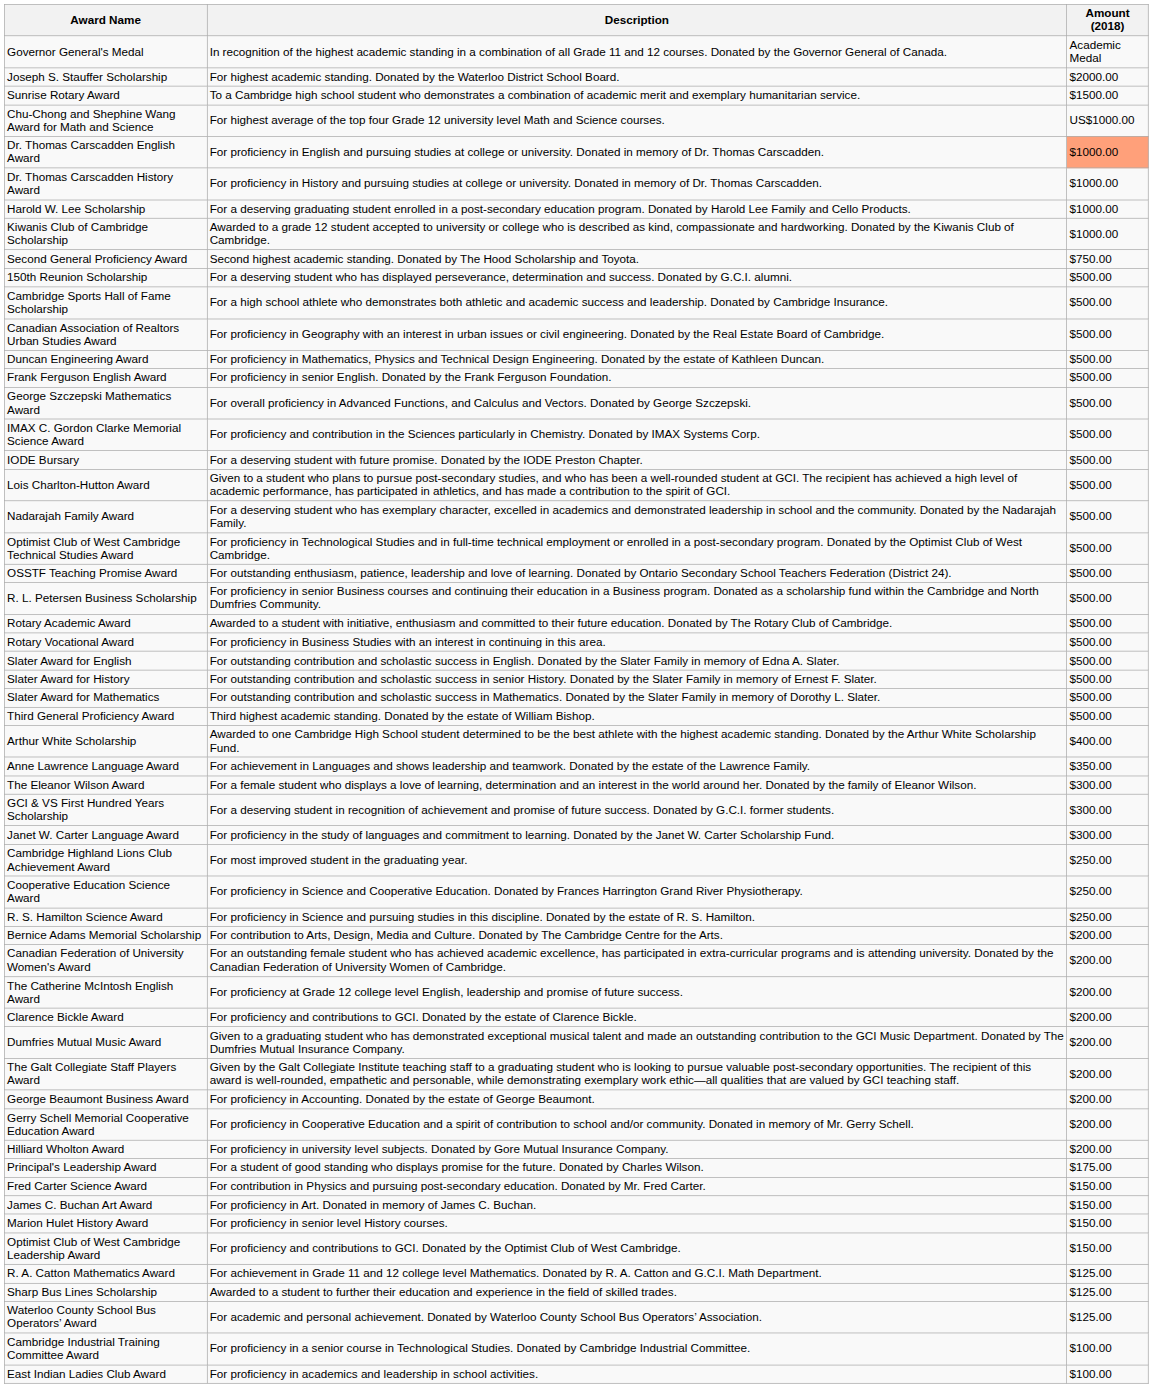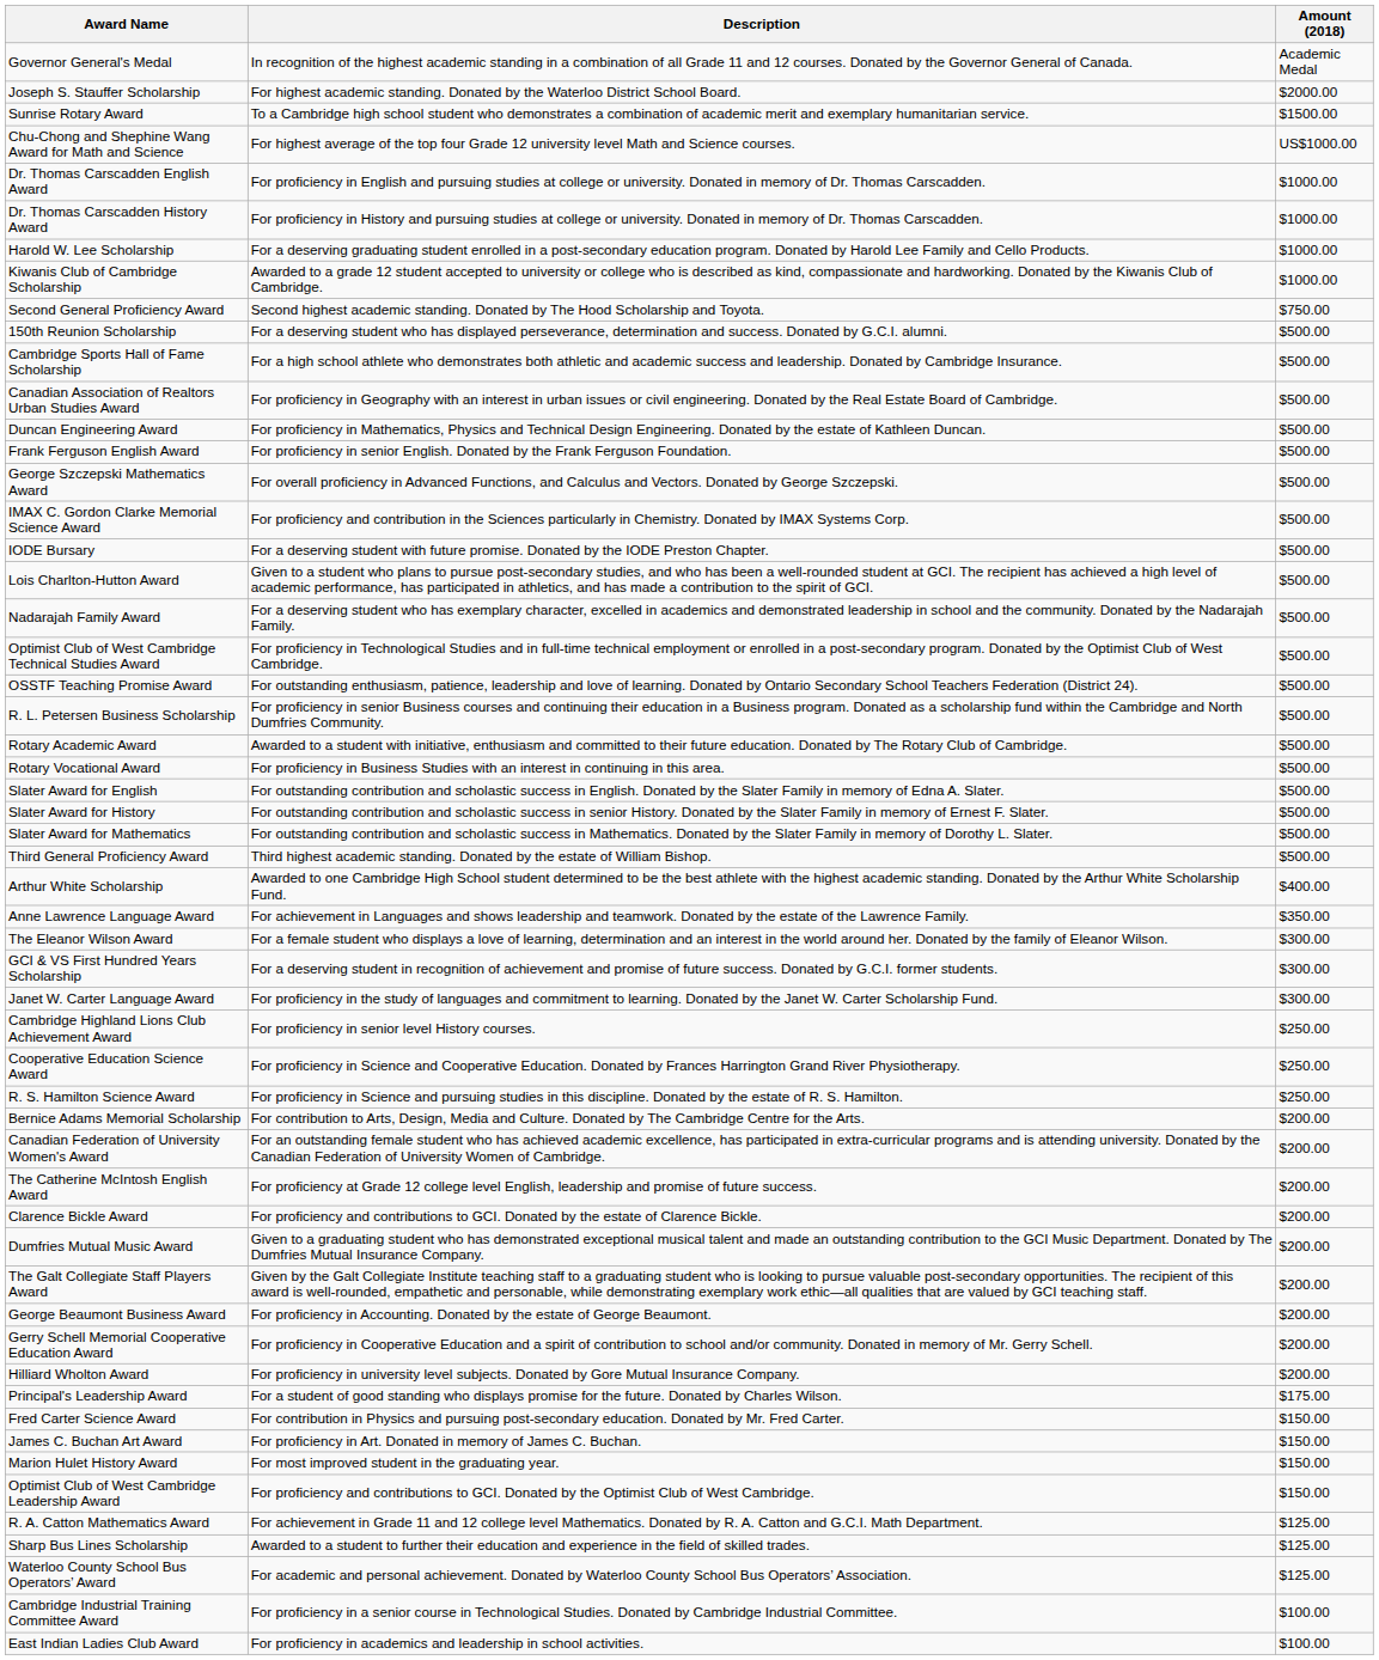Dr. Thomas Carscadden English Award | Amount (2018): lightsalmon background -> no background
Cambridge Highland Lions Club Achievement Award | Description: For most improved student in the graduating year. -> For proficiency in senior level History courses.
Marion Hulet History Award | Description: For proficiency in senior level History courses. -> For most improved student in the graduating year.
